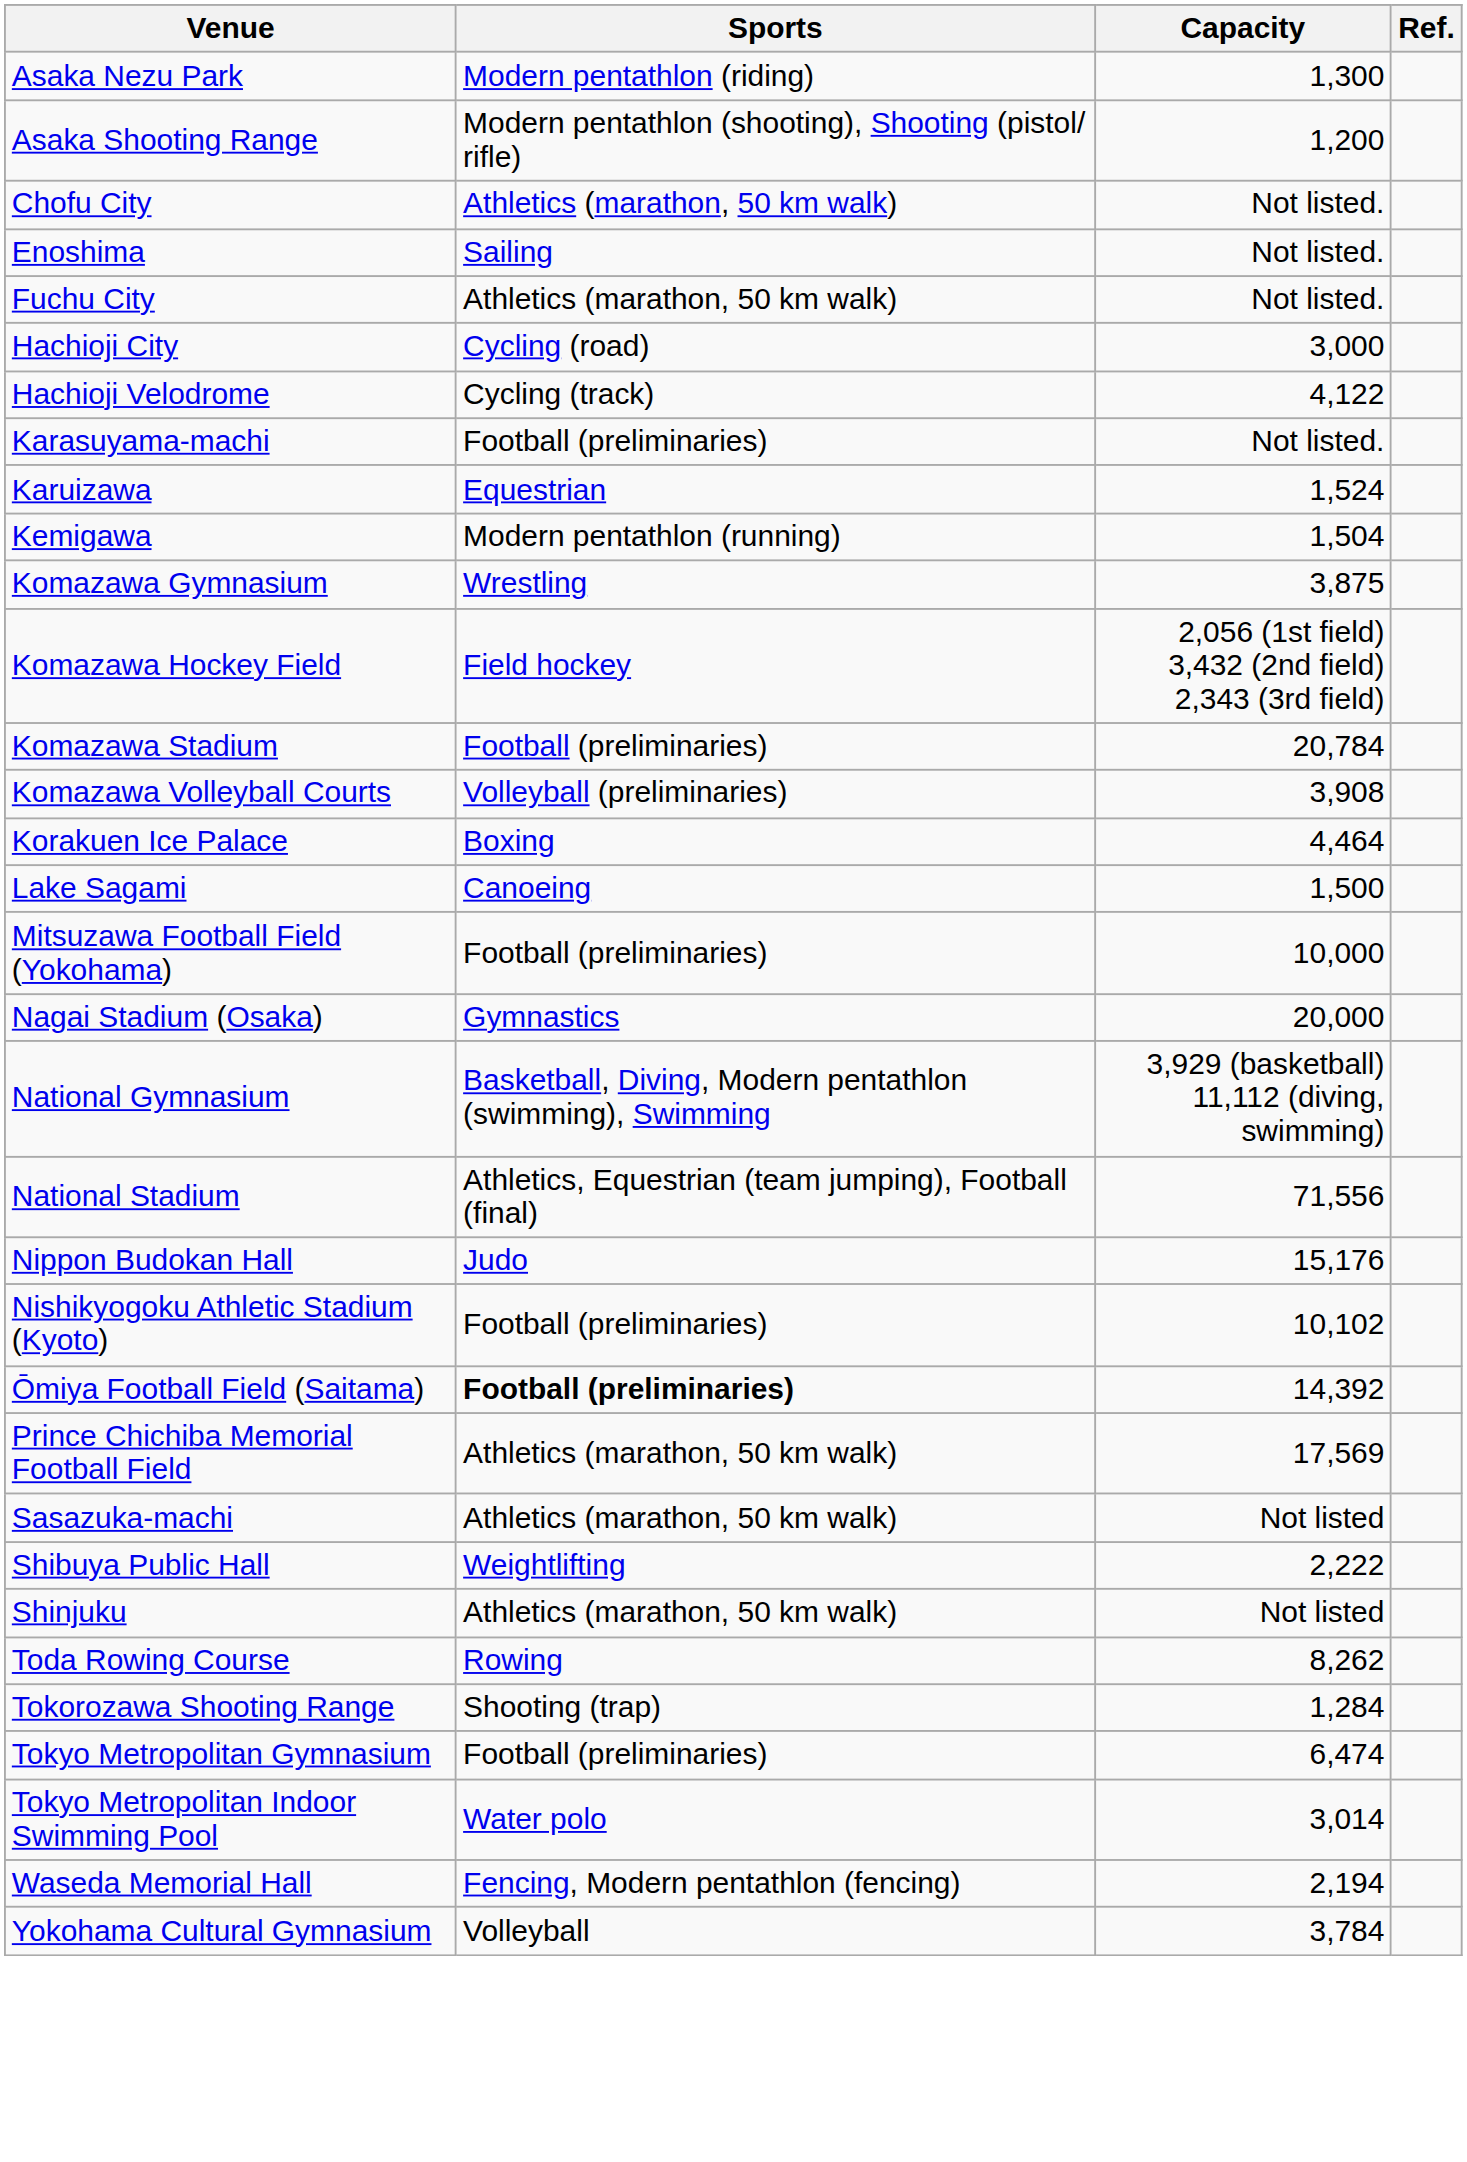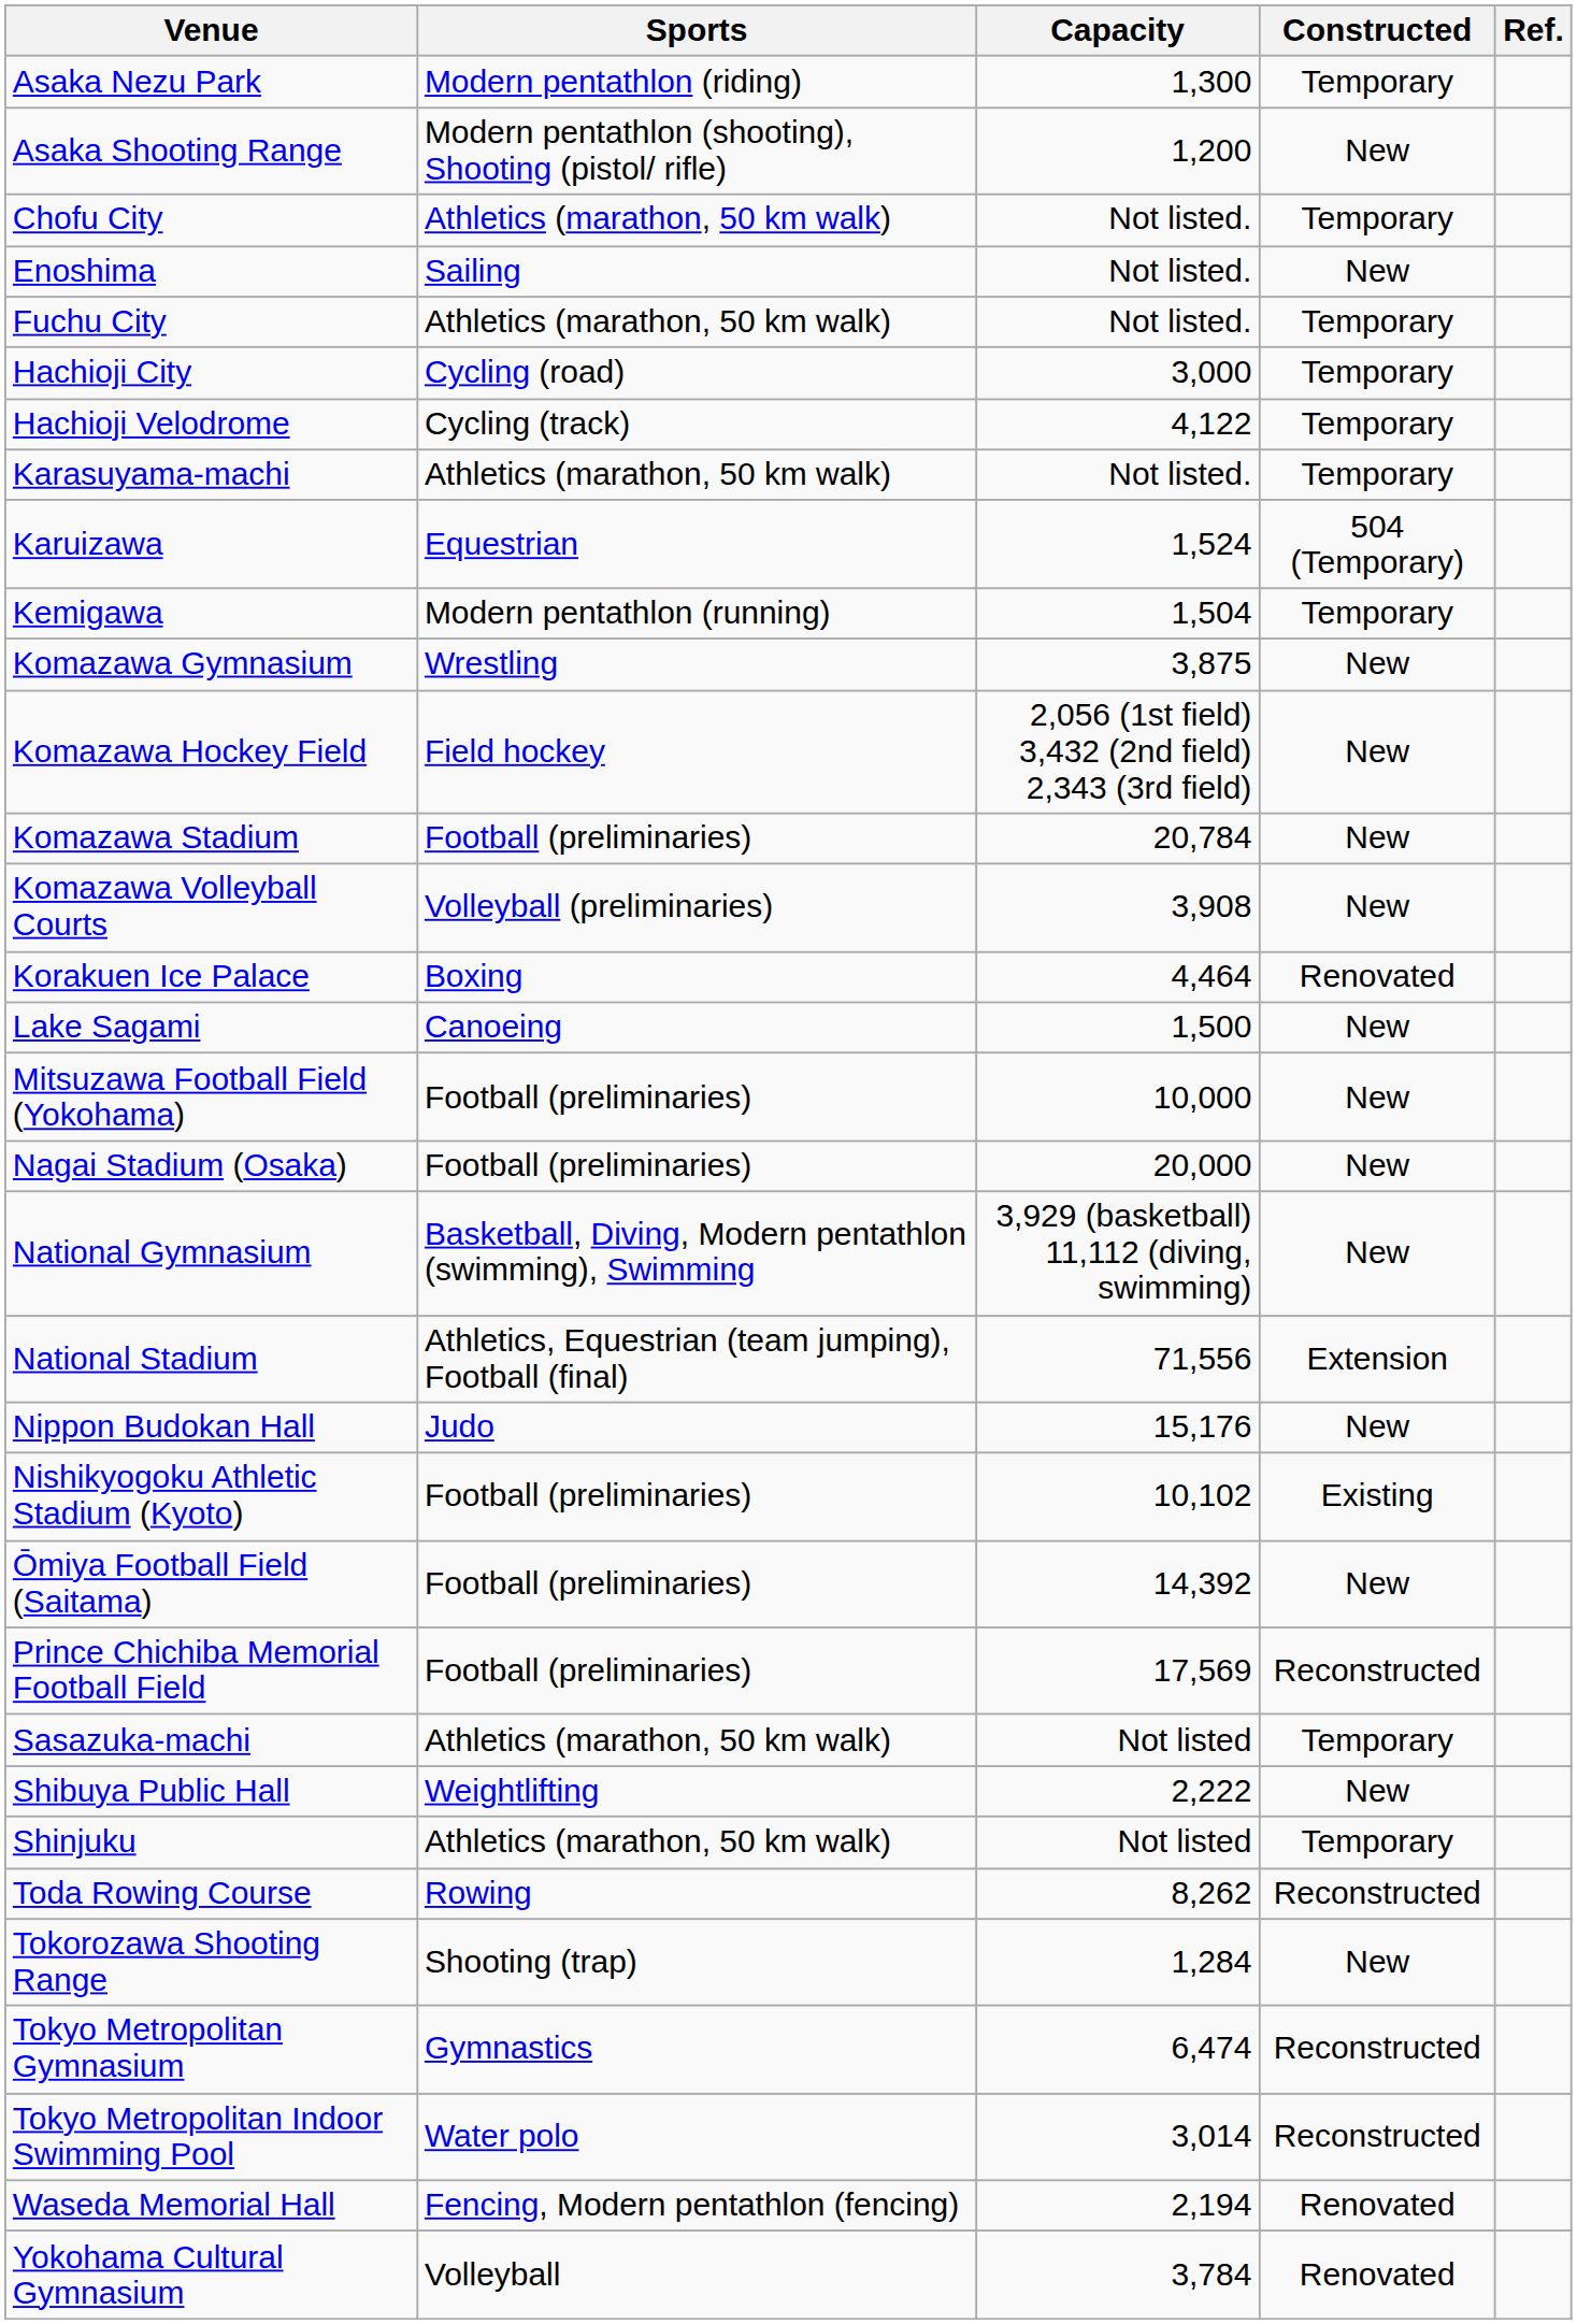+ column: Constructed | Temporary | New | Temporary | New | Temporary | Temporary | Temporary | Temporary | 504 (Temporary) | Temporary | New | New | New | New | Renovated | New | New | New | New | Extension | New | Existing | New | Reconstructed | Temporary | New | Temporary | Reconstructed | New | Reconstructed | Reconstructed | Renovated | Renovated
Karasuyama-machi | Sports: Football (preliminaries) -> Athletics (marathon, 50 km walk)
Nagai Stadium (Osaka) | Sports: Gymnastics -> Football (preliminaries)
Ōmiya Football Field (Saitama) | Sports: bold -> normal
Prince Chichiba Memorial Football Field | Sports: Athletics (marathon, 50 km walk) -> Football (preliminaries)
Tokyo Metropolitan Gymnasium | Sports: Football (preliminaries) -> Gymnastics
